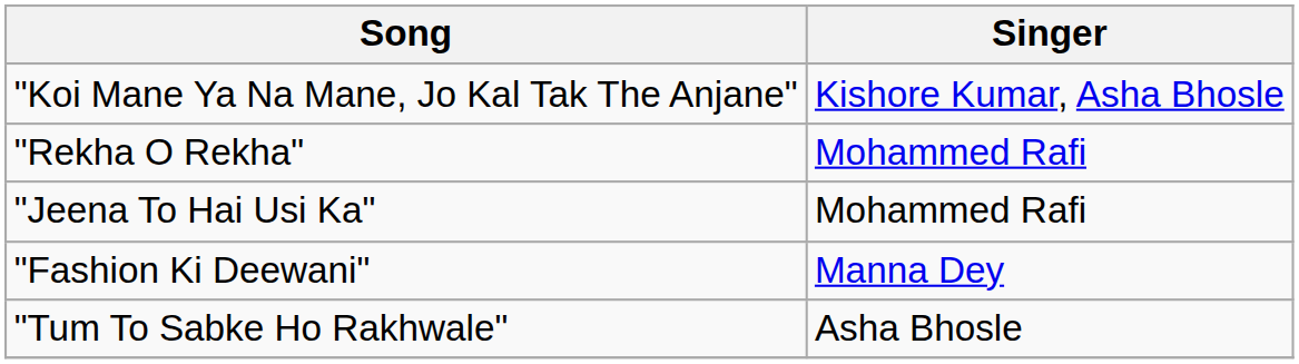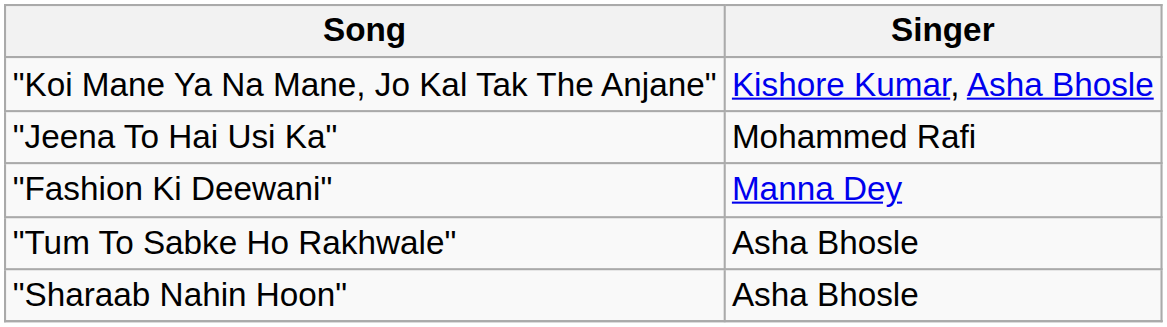- row: "Rekha O Rekha" | Mohammed Rafi
+ row: "Sharaab Nahin Hoon" | Asha Bhosle
